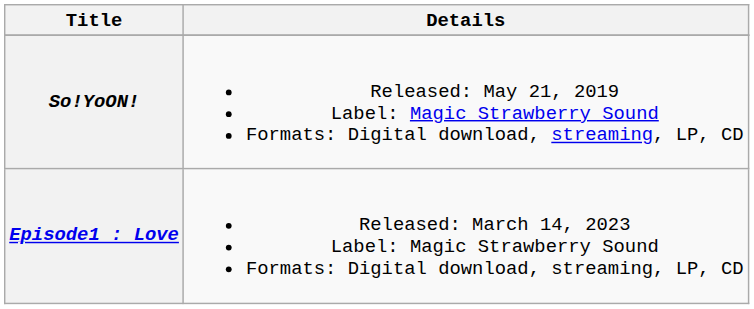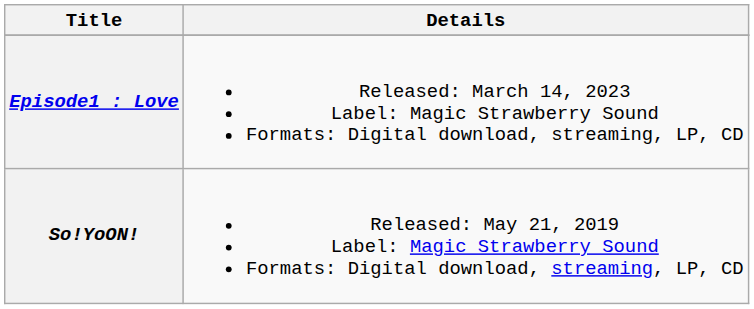rows swapped: So!YoON! <-> Episode1 : Love
